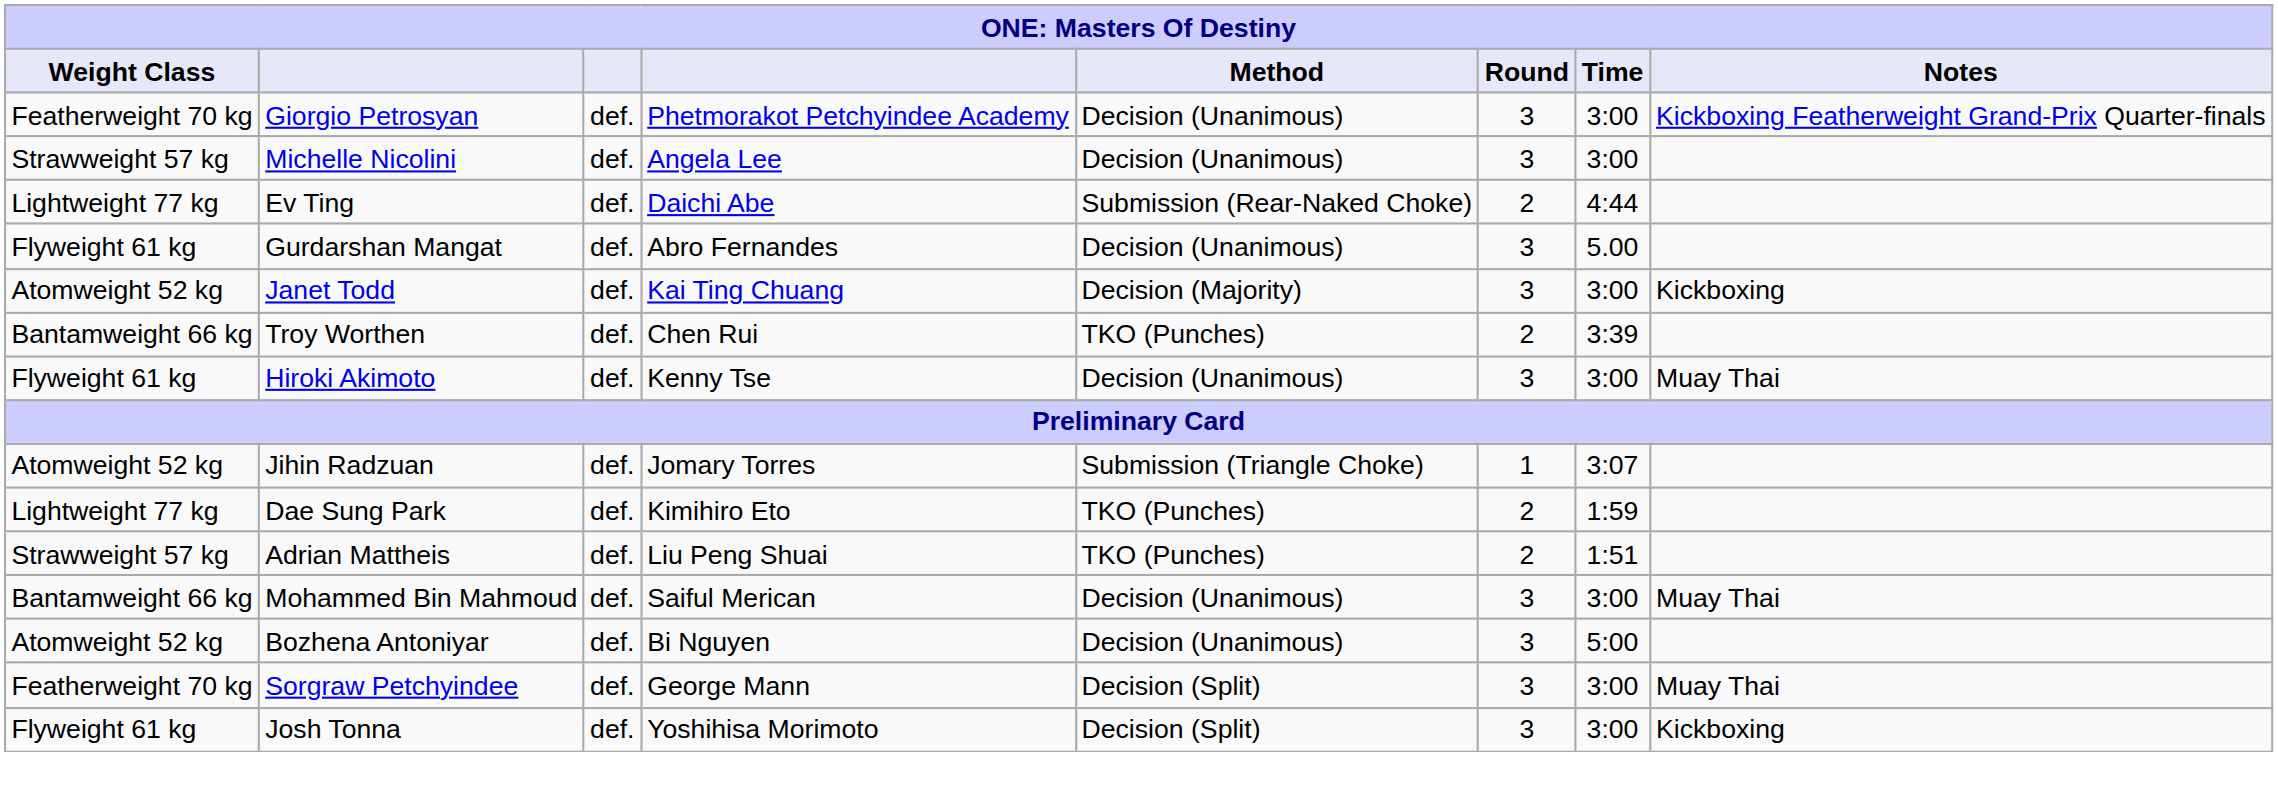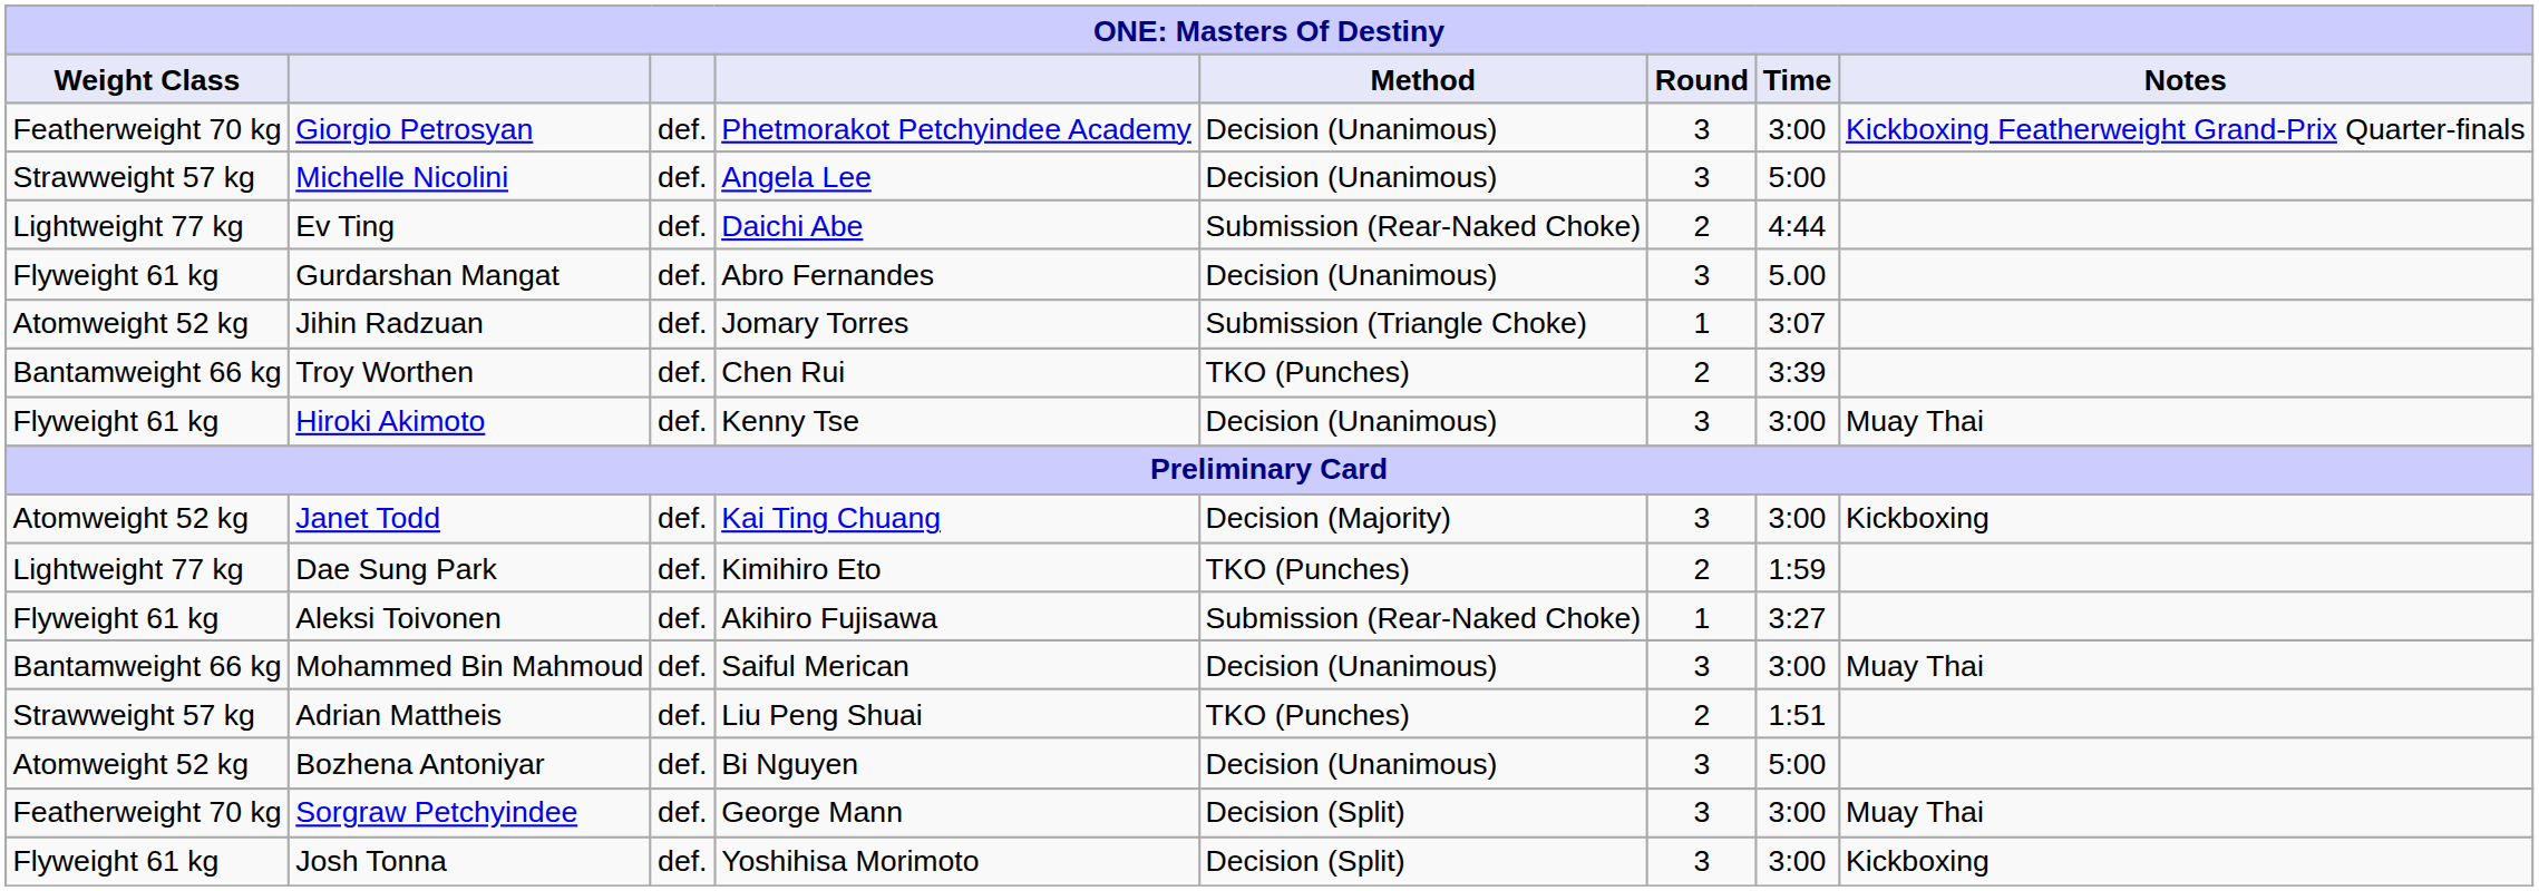Michelle Nicolini | Time: 3:00 -> 5:00
rows swapped: Jihin Radzuan <-> Janet Todd
+ row: Flyweight 61 kg | Aleksi Toivonen | def. | Akihiro Fujisawa | Submission (Rear-Naked Choke) | 1 | 3:27
rows swapped: Mohammed Bin Mahmoud <-> Adrian Mattheis
